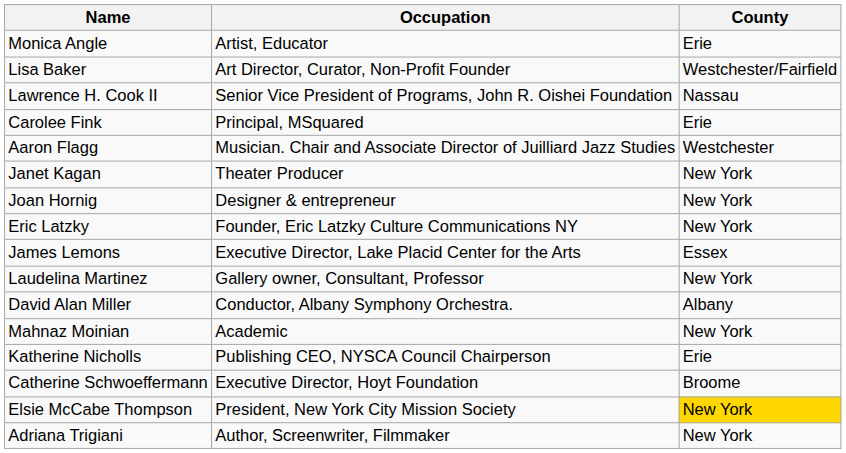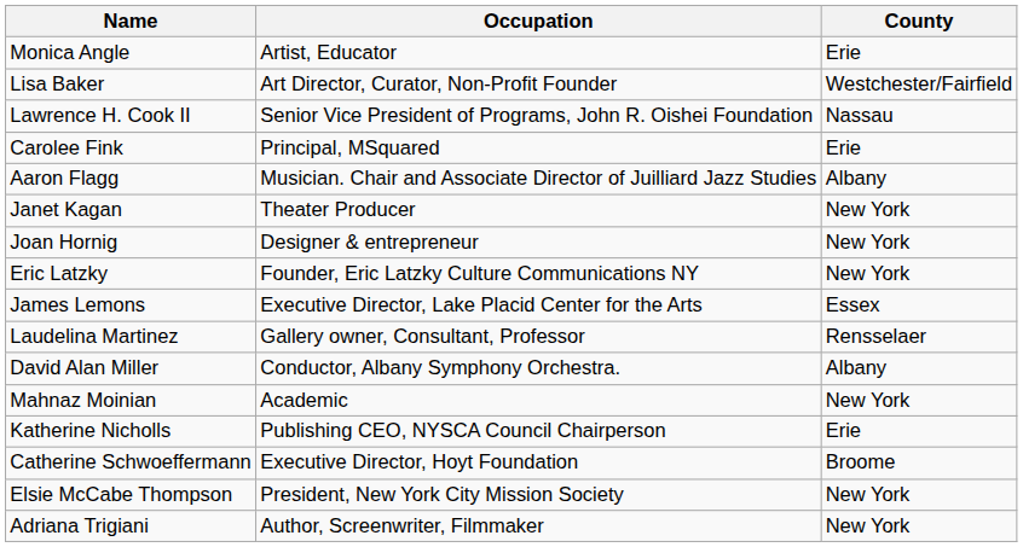Aaron Flagg | County: Westchester -> Albany
Laudelina Martinez | County: New York -> Rensselaer
Elsie McCabe Thompson | County: gold background -> no background
